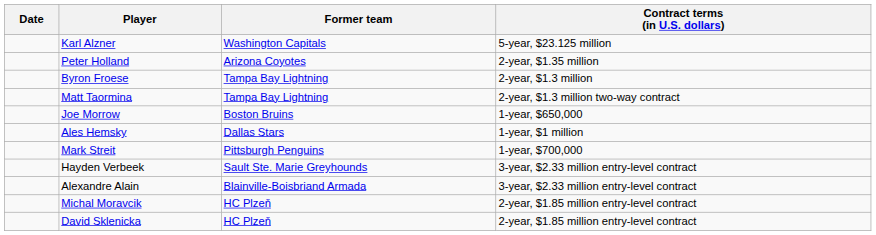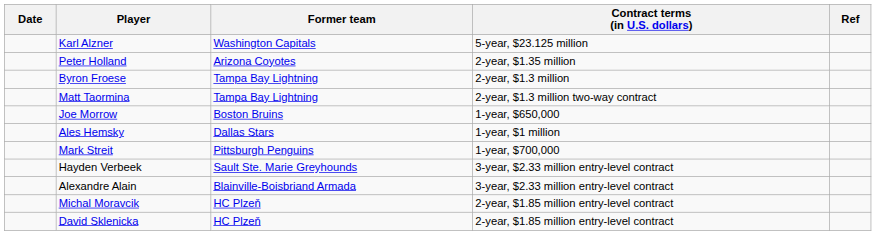+ column: Ref
